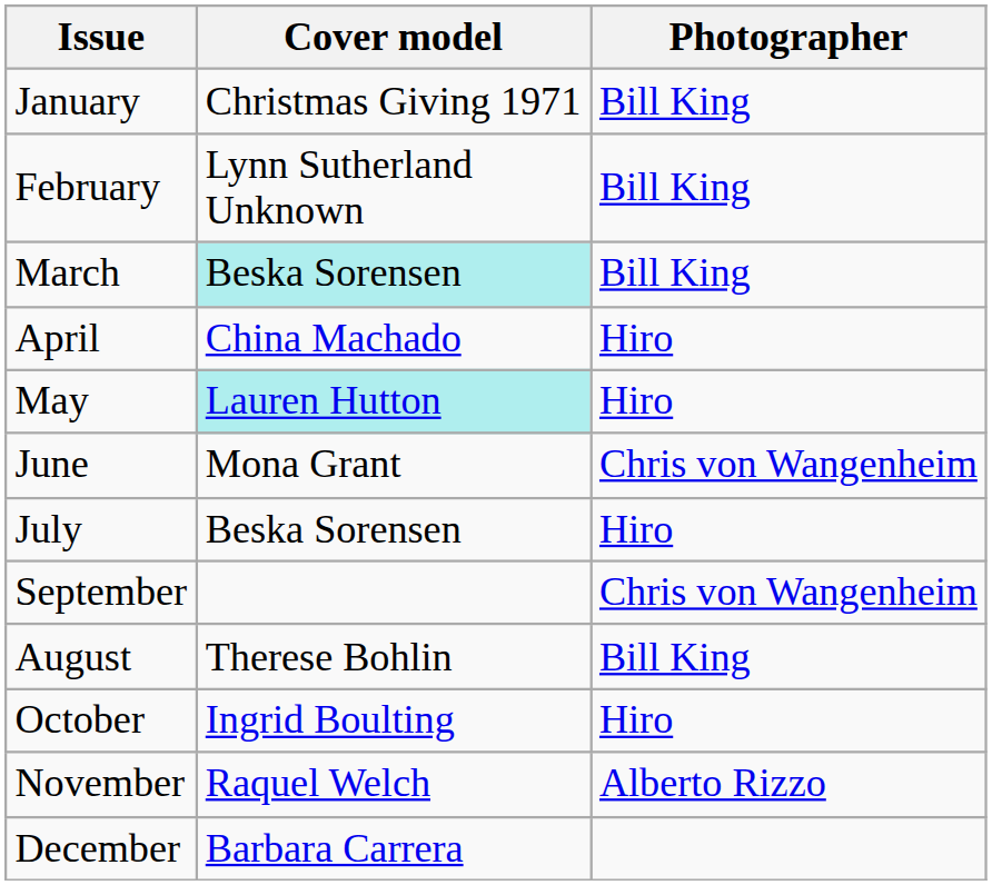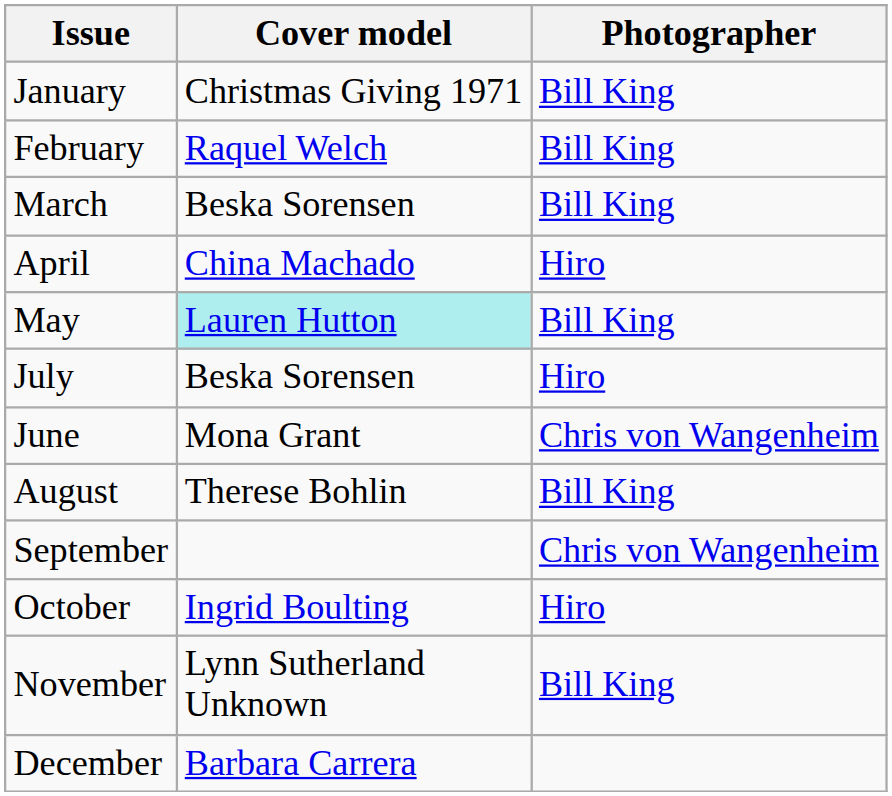February | Cover model: Lynn Sutherland Unknown -> Raquel Welch
March | Cover model: paleturquoise background -> no background
May | Photographer: Hiro -> Bill King
rows swapped: June <-> July
rows swapped: August <-> September
November | Cover model: Raquel Welch -> Lynn Sutherland Unknown
November | Photographer: Alberto Rizzo -> Bill King
